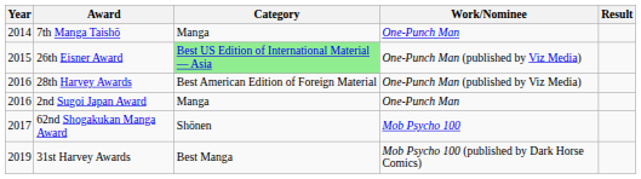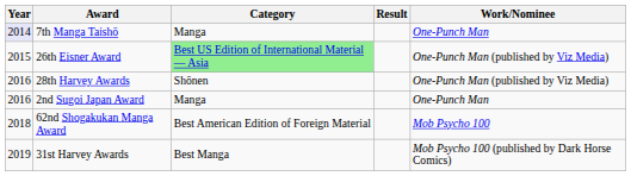columns swapped: Work/Nominee <-> Result
7th Manga Taishō | Year: no background -> lavender background
28th Harvey Awards | Category: Best American Edition of Foreign Material -> Shōnen
62nd Shogakukan Manga Award | Year: 2017 -> 2018
62nd Shogakukan Manga Award | Category: Shōnen -> Best American Edition of Foreign Material
